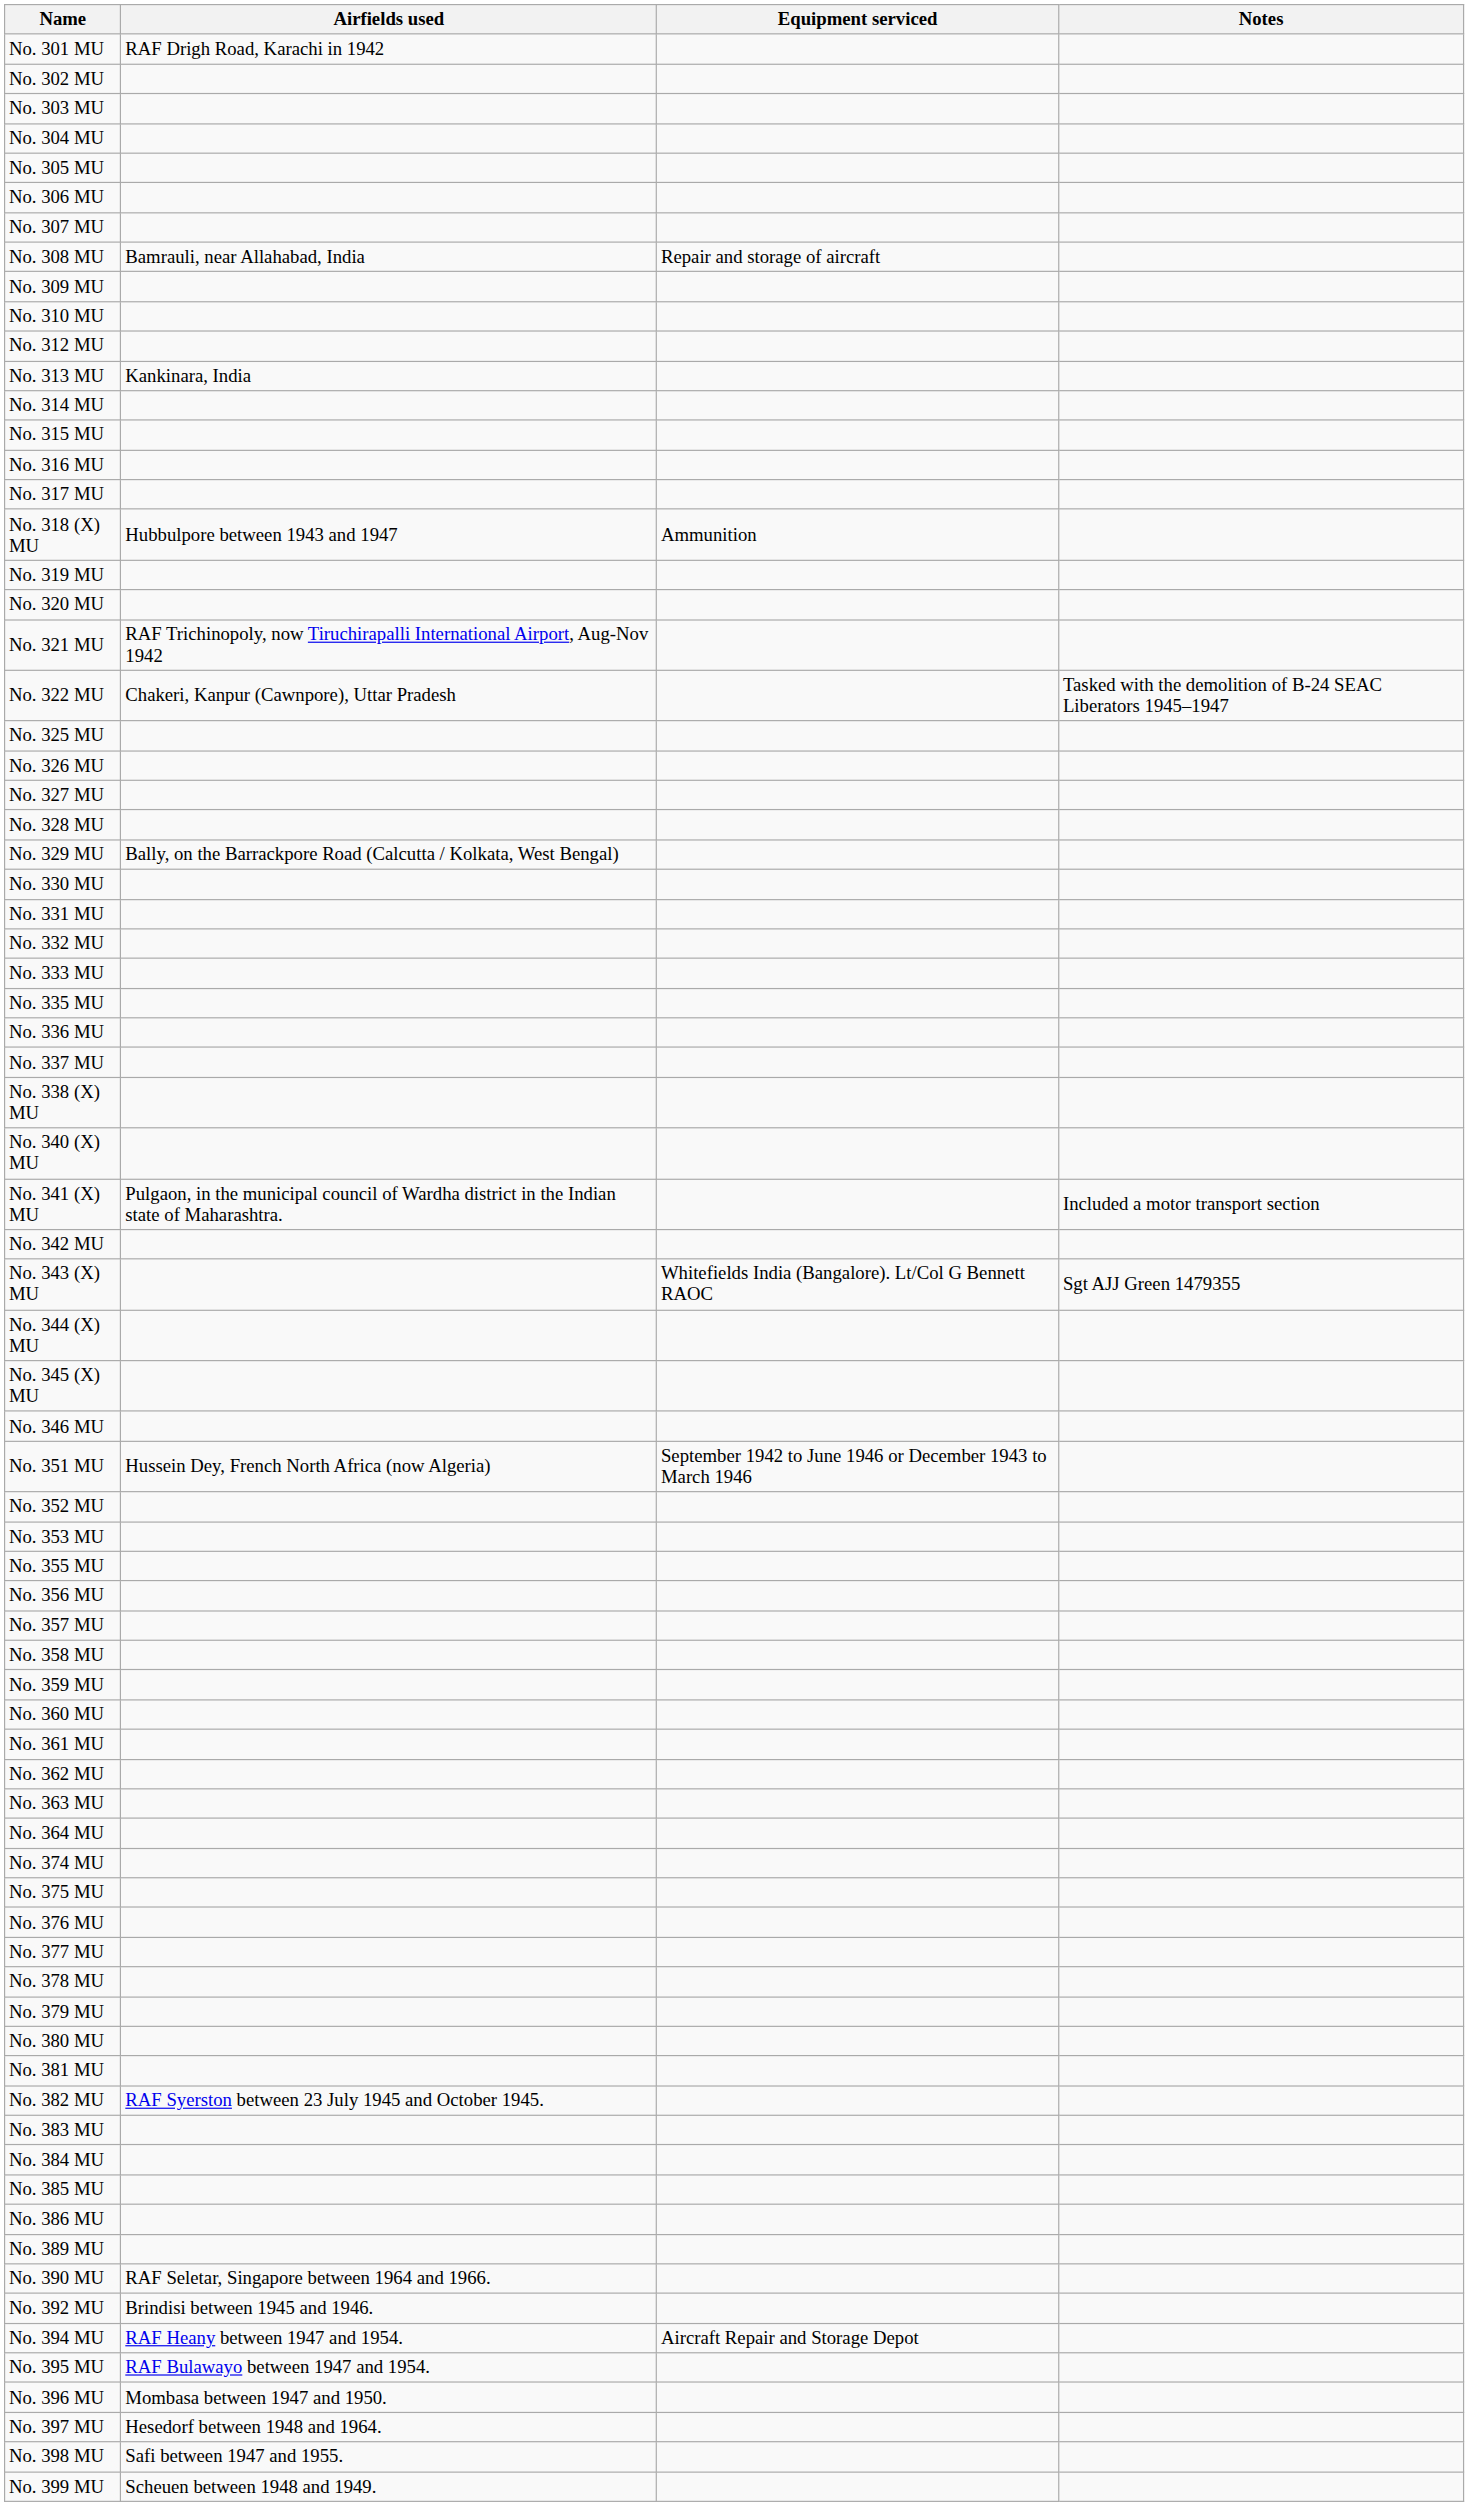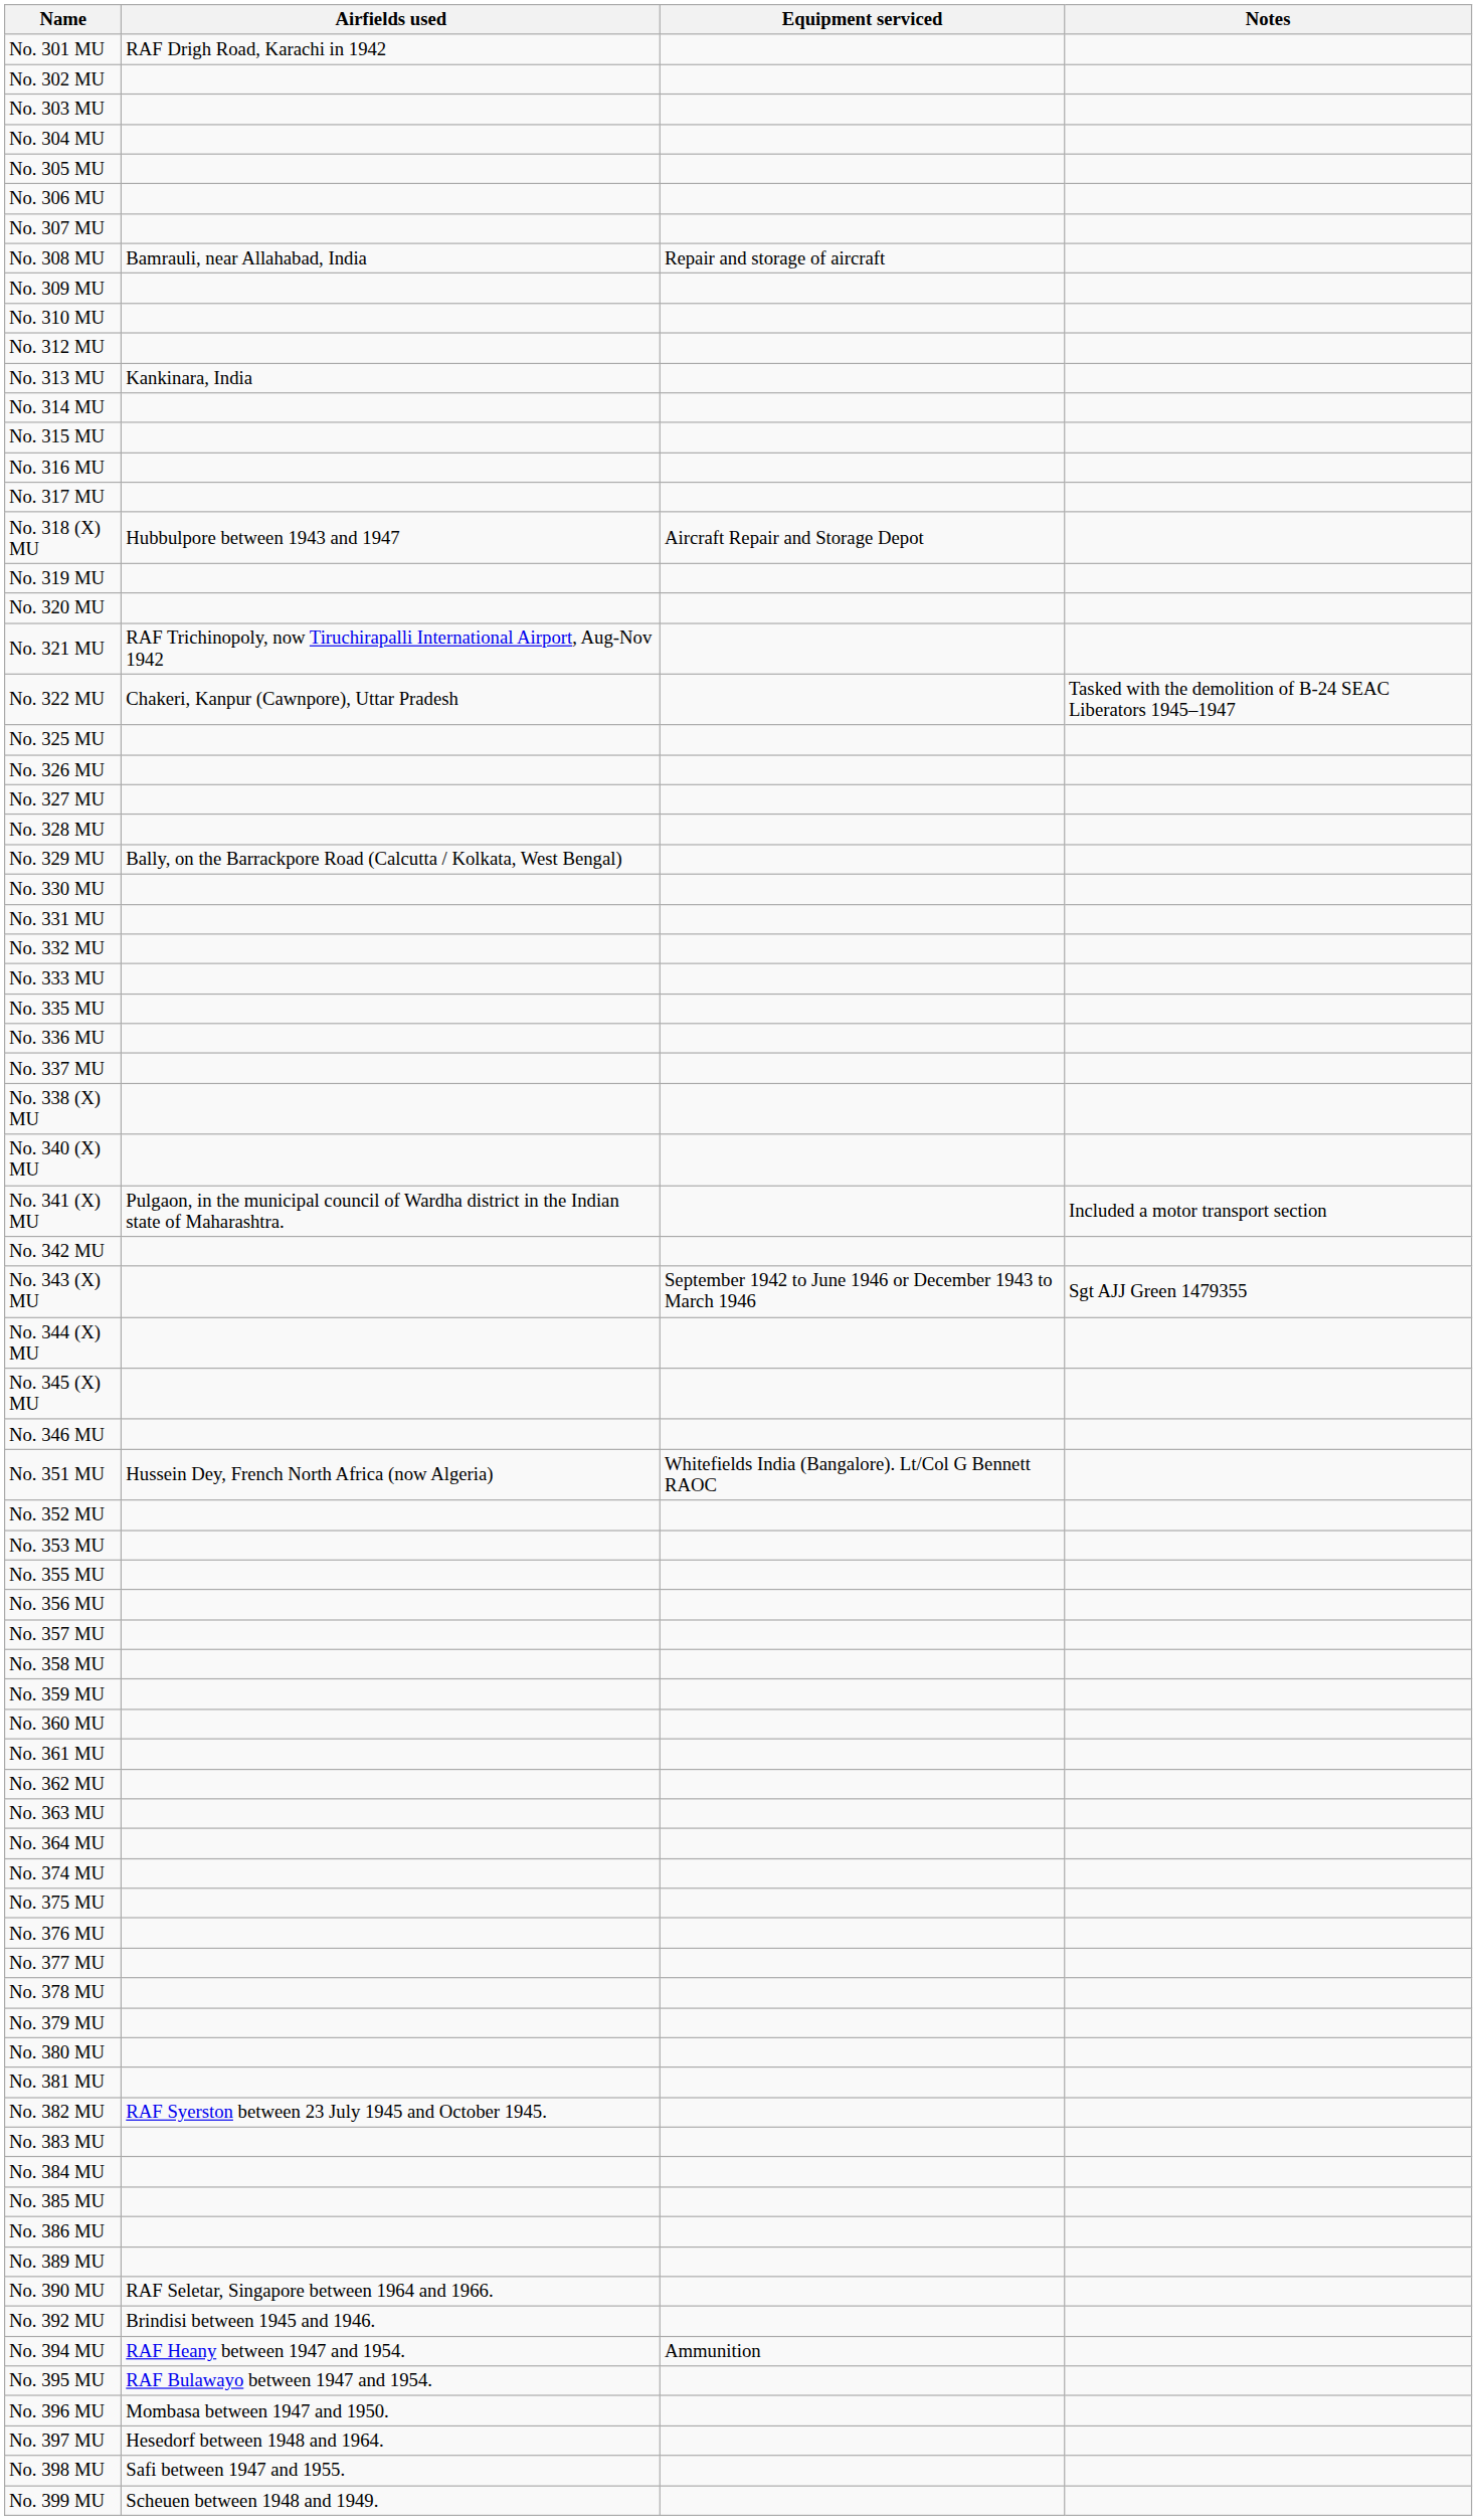No. 318 (X) MU | Equipment serviced: Ammunition -> Aircraft Repair and Storage Depot
No. 343 (X) MU | Equipment serviced: Whitefields India (Bangalore). Lt/Col G Bennett RAOC -> September 1942 to June 1946 or December 1943 to March 1946
No. 351 MU | Equipment serviced: September 1942 to June 1946 or December 1943 to March 1946 -> Whitefields India (Bangalore). Lt/Col G Bennett RAOC
No. 394 MU | Equipment serviced: Aircraft Repair and Storage Depot -> Ammunition
